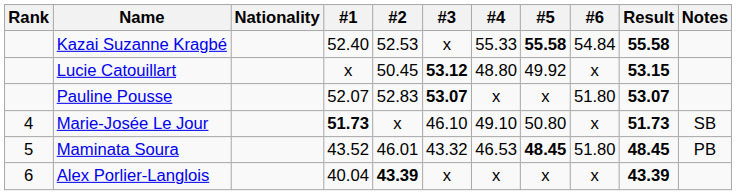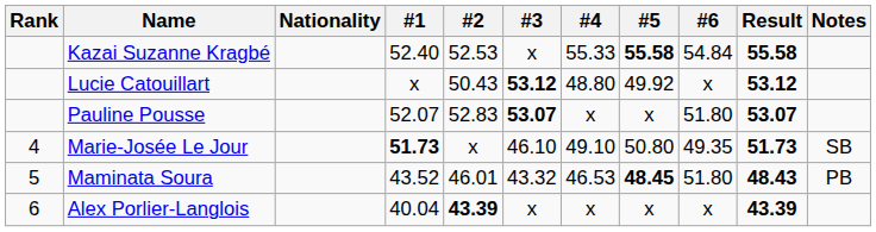Lucie Catouillart | #2: 50.45 -> 50.43
Lucie Catouillart | Result: 53.15 -> 53.12
Marie-Josée Le Jour | #6: x -> 49.35
Maminata Soura | Result: 48.45 -> 48.43
